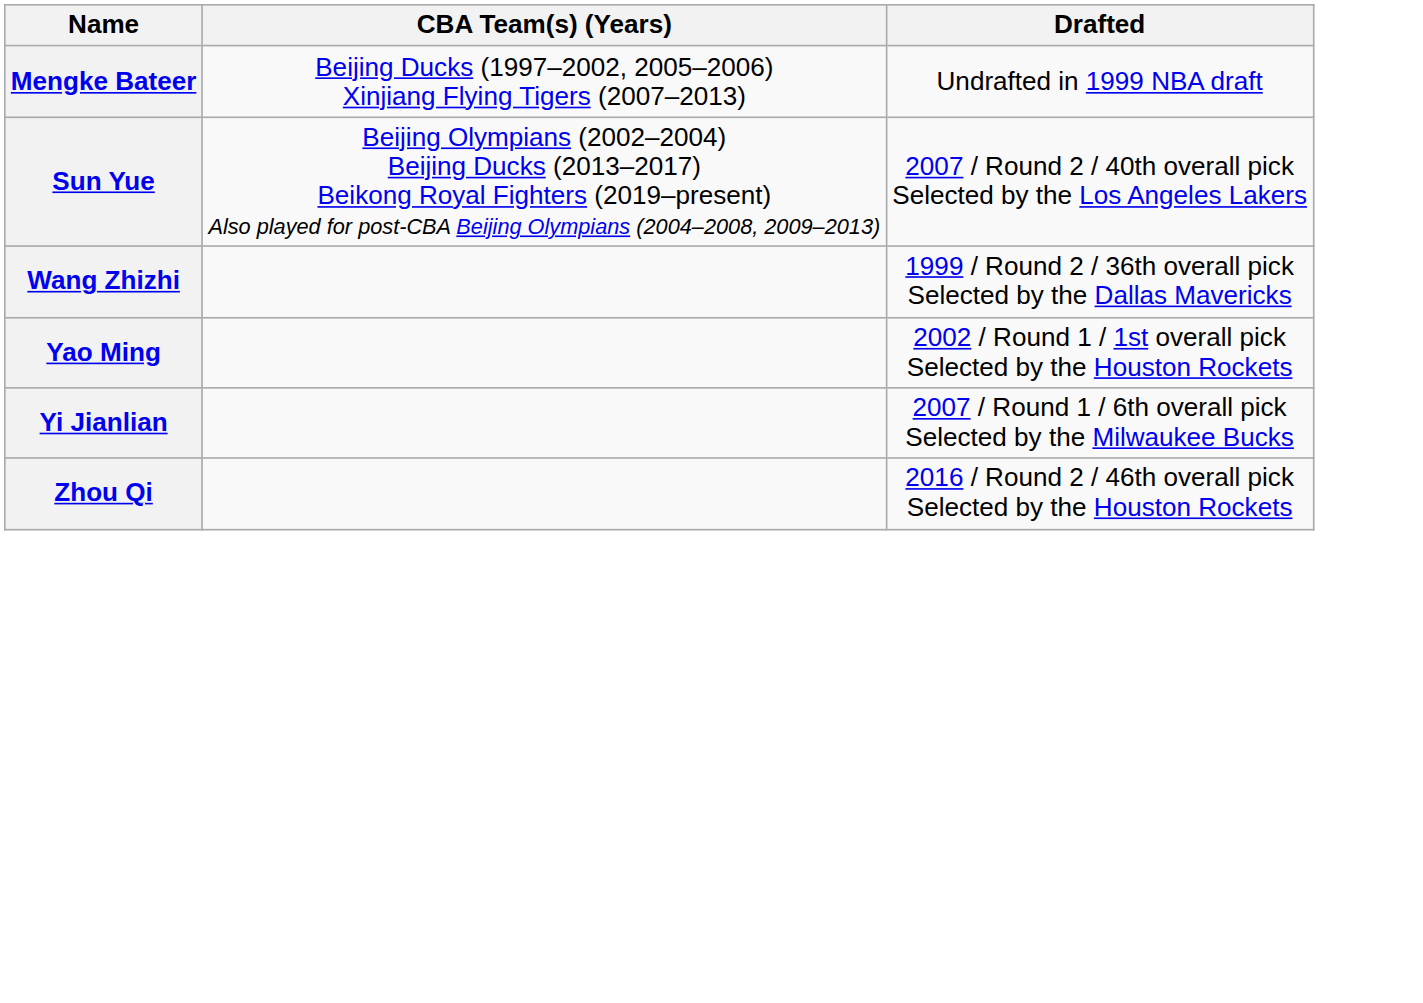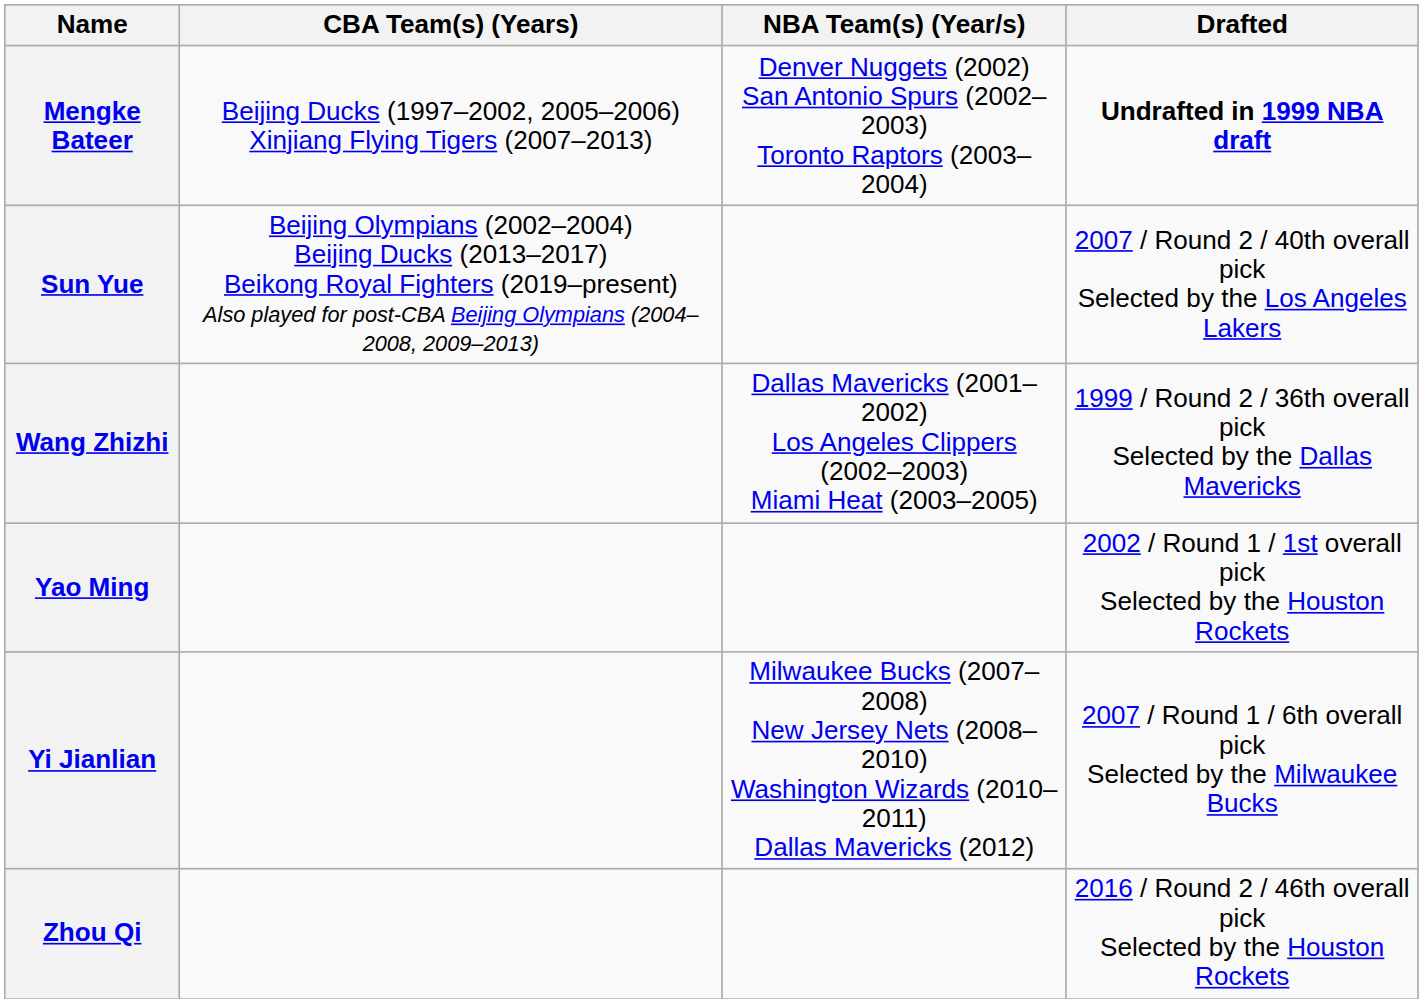+ column: NBA Team(s) (Year/s) | Denver Nuggets (2002) San Antonio Spurs (2002–2003) Toronto Raptors (2003–2004) | Dallas Mavericks (2001–2002) Los Angeles Clippers (2002–2003) Miami Heat (2003–2005) | Milwaukee Bucks (2007–2008) New Jersey Nets (2008–2010) Washington Wizards (2010–2011) Dallas Mavericks (2012)
Mengke Bateer | Drafted: normal -> bold
